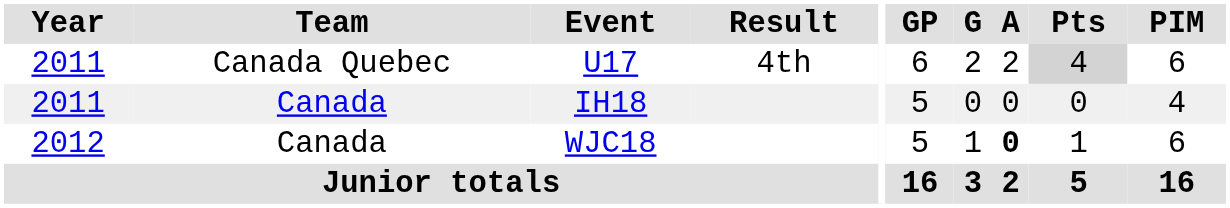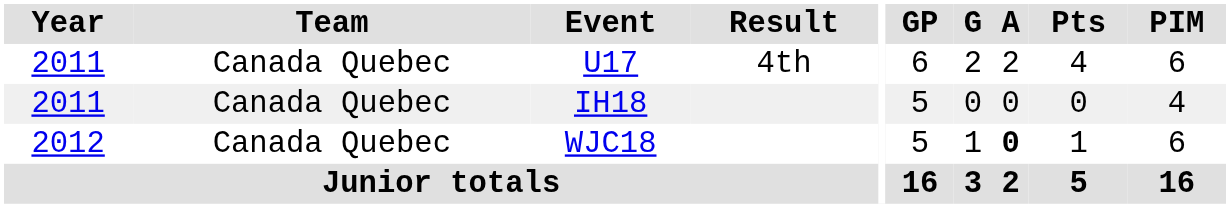U17 | Pts: lightgrey background -> no background
IH18 | Team: Canada -> Canada Quebec
WJC18 | Team: Canada -> Canada Quebec
